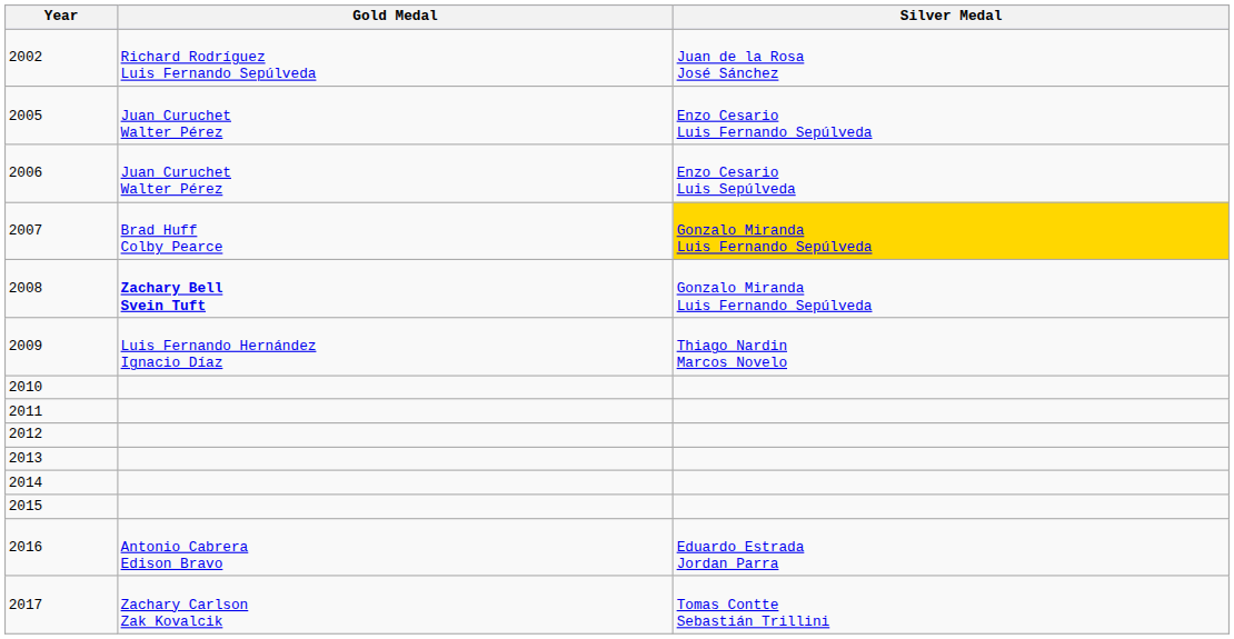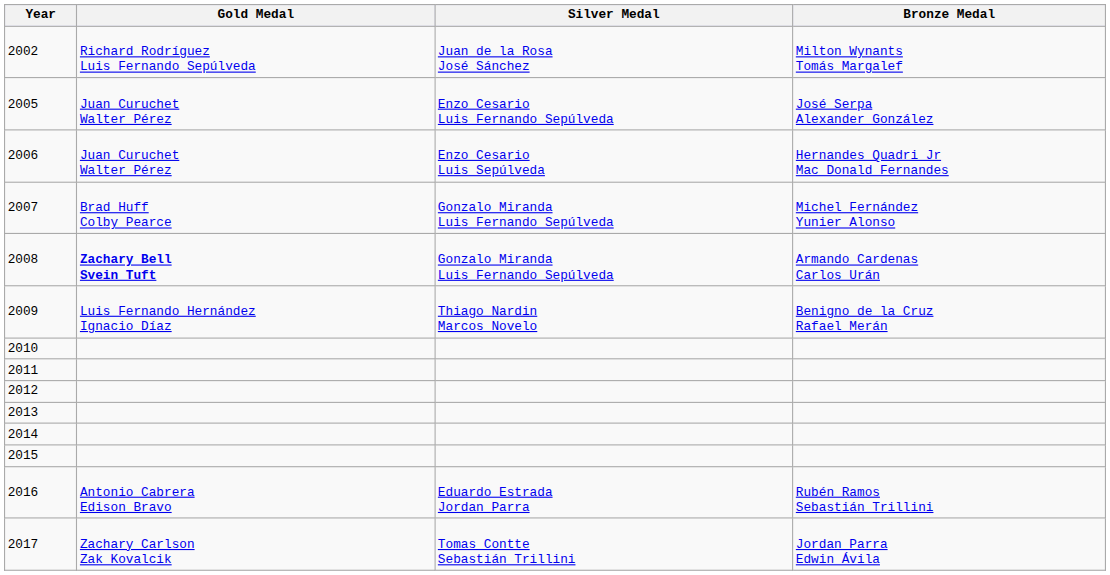+ column: Bronze Medal | Milton Wynants Tomás Margalef | José Serpa Alexander González | Hernandes Quadri Jr Mac Donald Fernandes | Michel Fernández Yunier Alonso | Armando Cardenas Carlos Urán | Benigno de la Cruz Rafael Merán | Rubén Ramos Sebastián Trillini | Jordan Parra Edwin Ávila
2007 | Silver Medal: gold background -> no background
